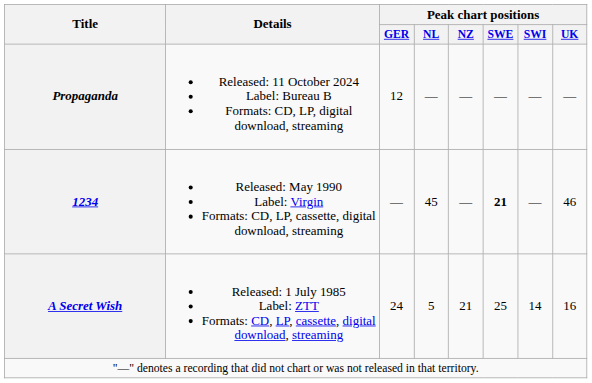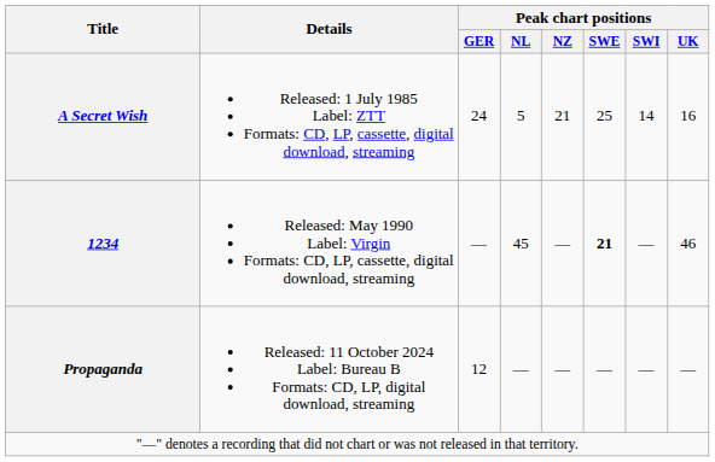rows swapped: A Secret Wish <-> Propaganda
